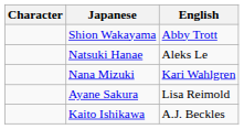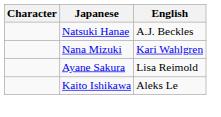- row: Shion Wakayama | Abby Trott
Natsuki Hanae | English: Aleks Le -> A.J. Beckles
Kaito Ishikawa | English: A.J. Beckles -> Aleks Le
